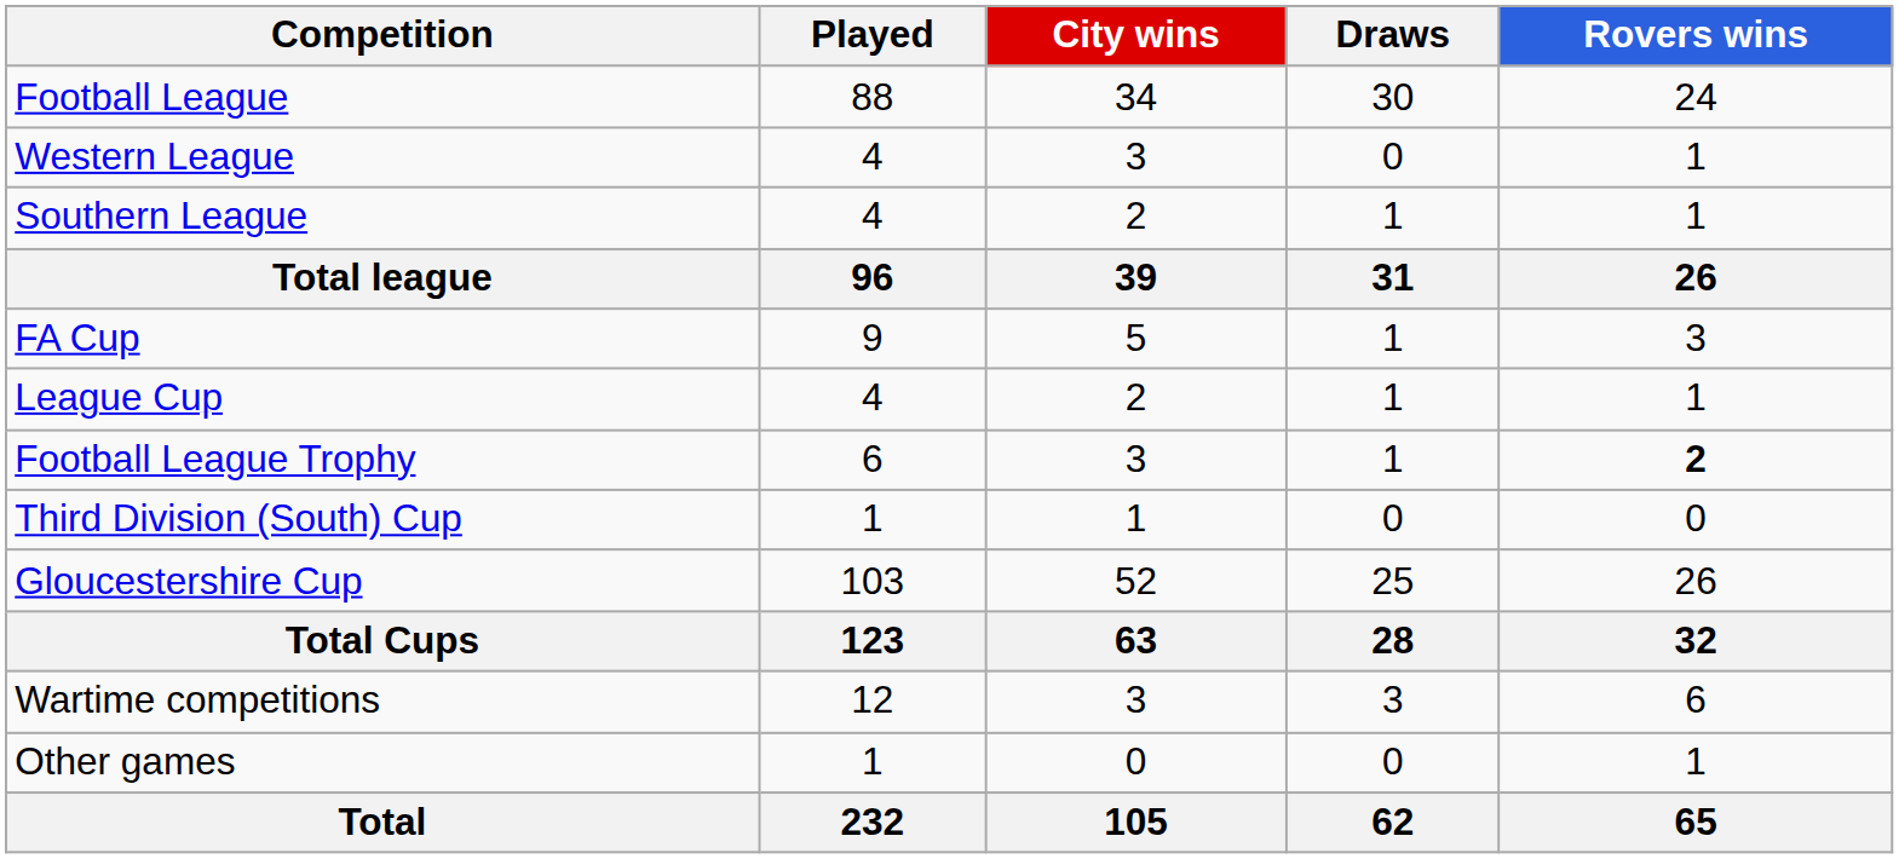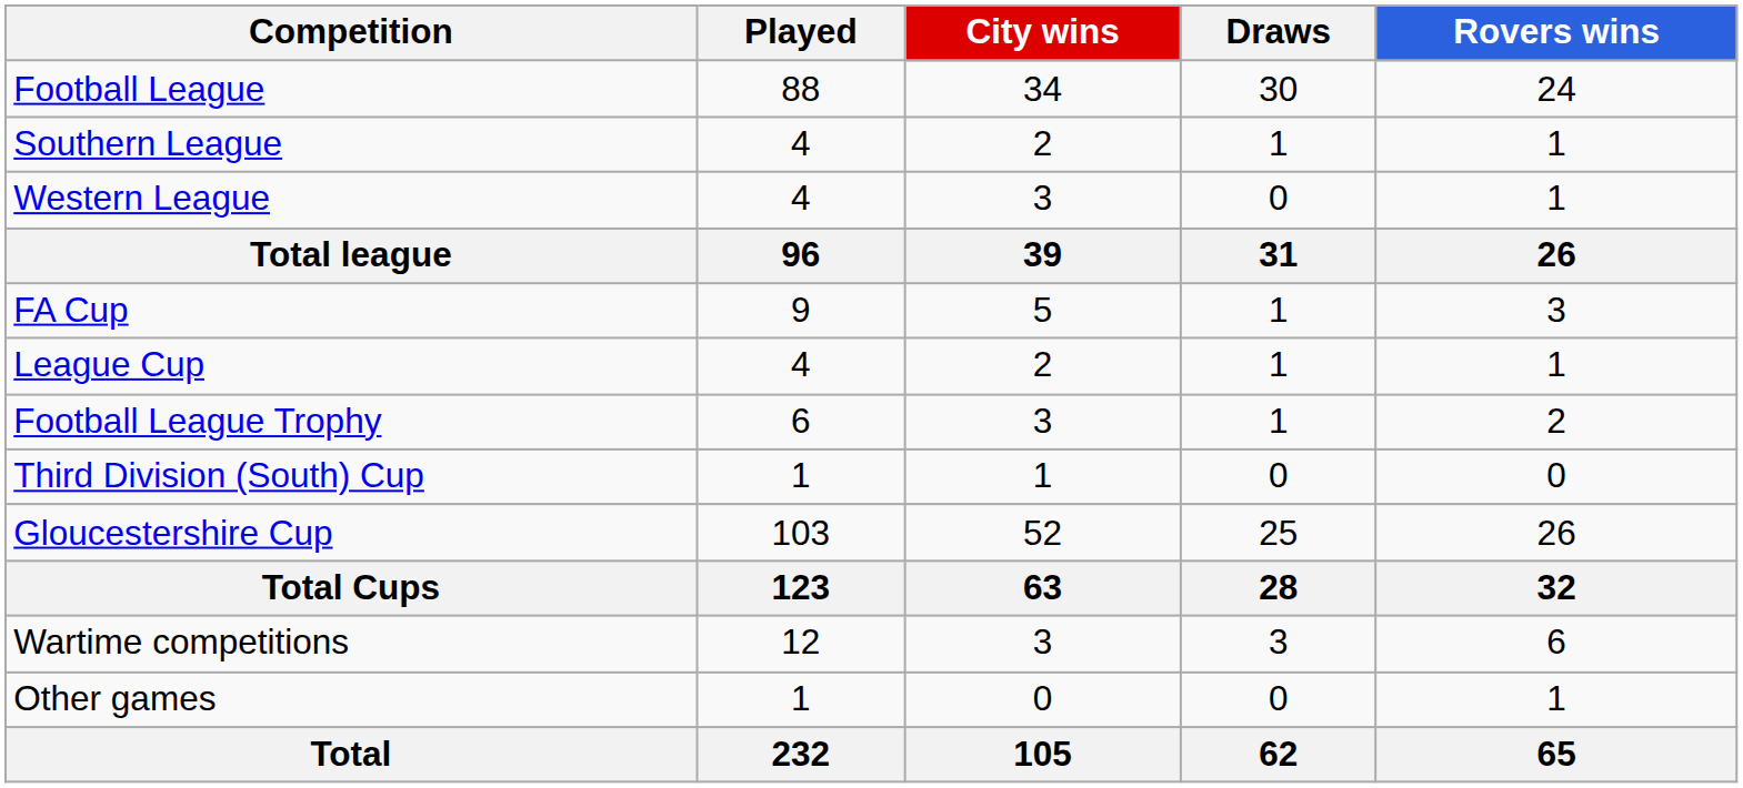rows swapped: Southern League <-> Western League
Football League Trophy | Rovers wins: bold -> normal
